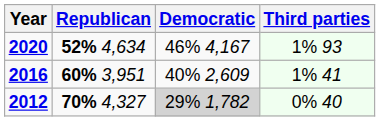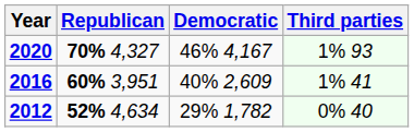2020 | Republican: 52% 4,634 -> 70% 4,327
2012 | Republican: 70% 4,327 -> 52% 4,634
2012 | Democratic: lightgrey background -> no background
